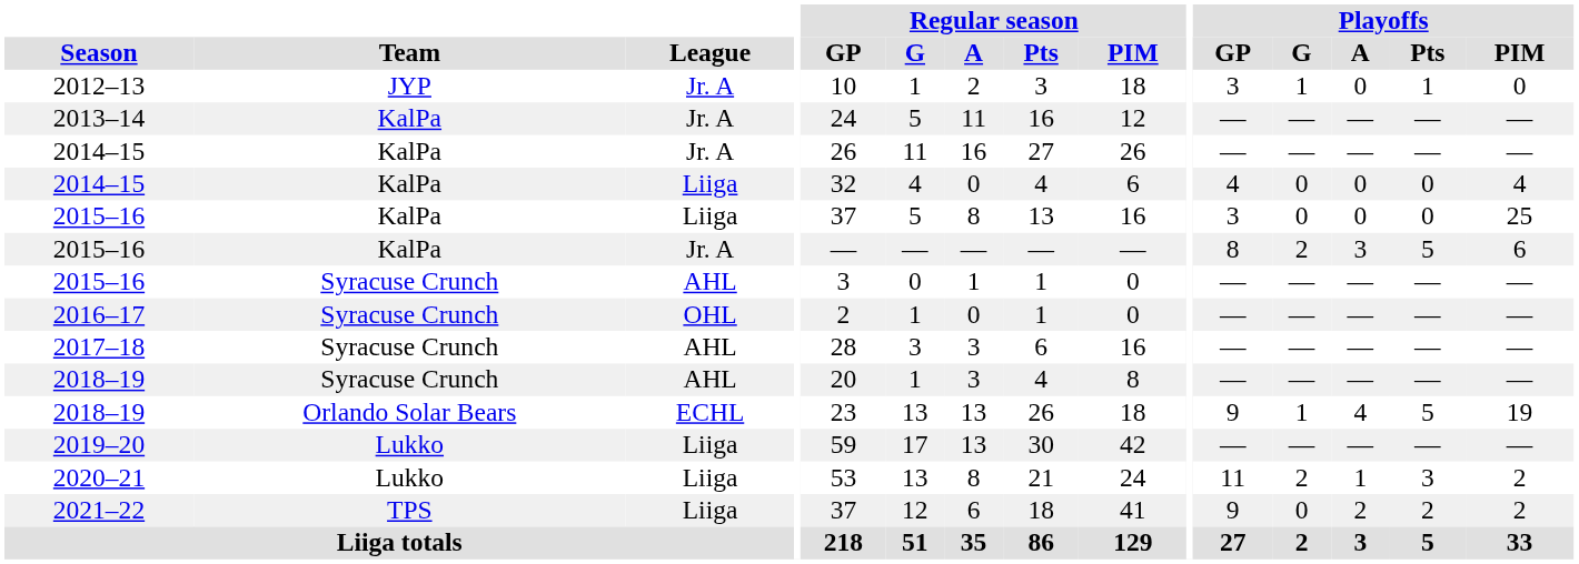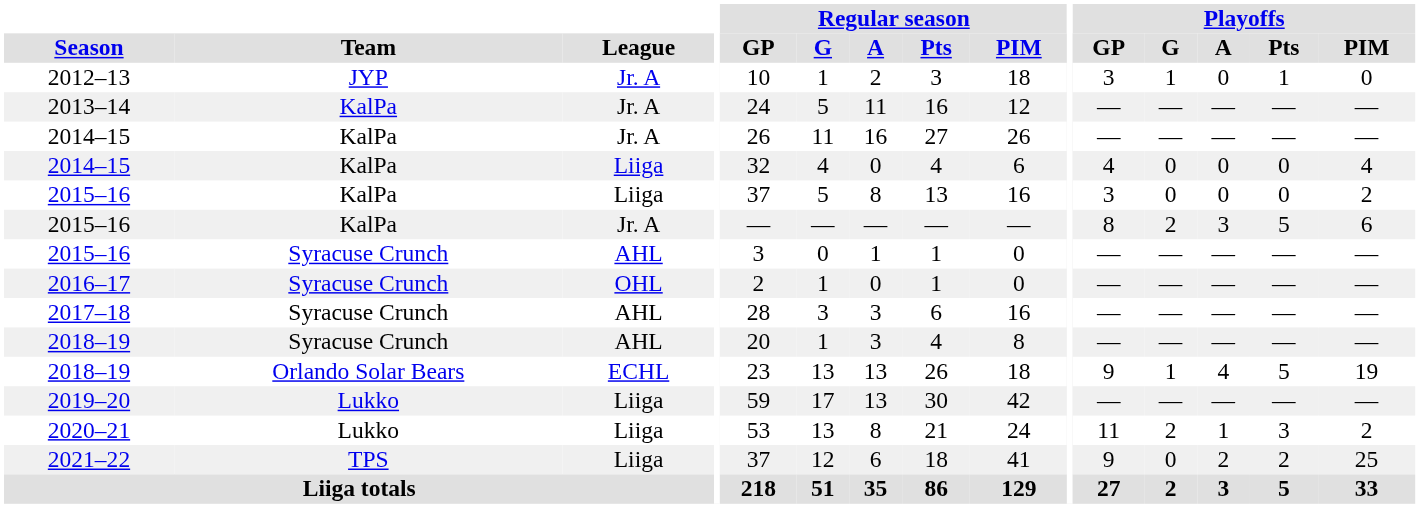2015–16 / Liiga | Playoffs / PIM: 25 -> 2
2021–22 | Playoffs / PIM: 2 -> 25
